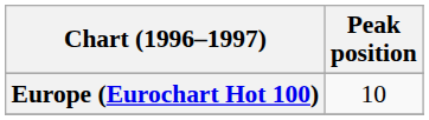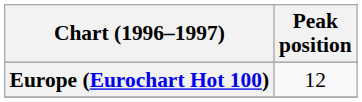Europe (Eurochart Hot 100) | Peak position: 10 -> 12
